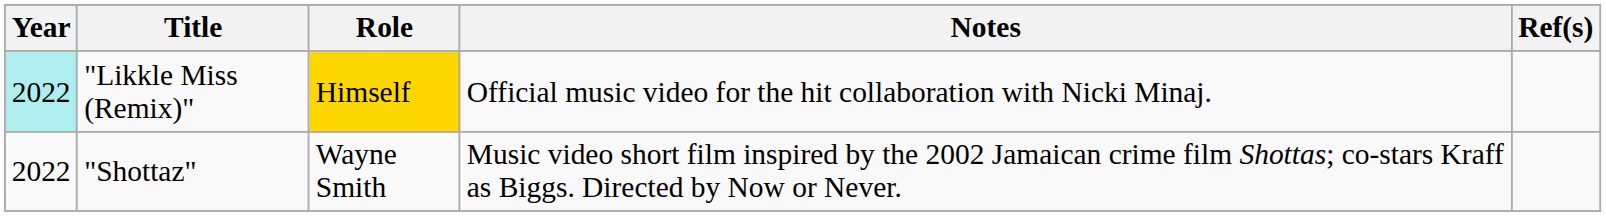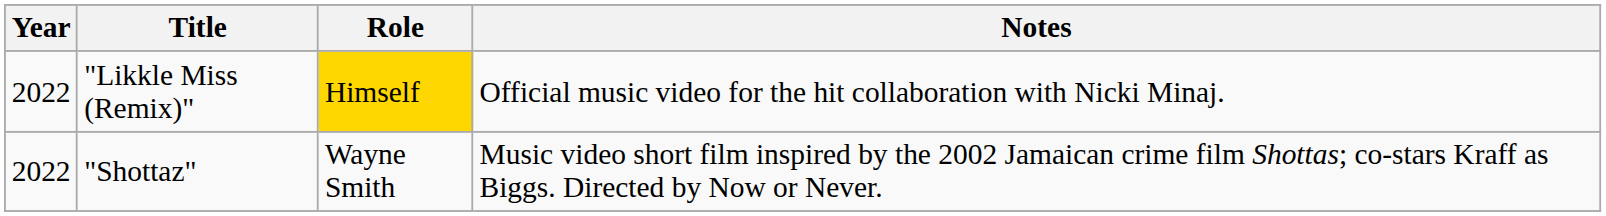- column: Ref(s)
"Likkle Miss (Remix)" | Year: paleturquoise background -> no background
